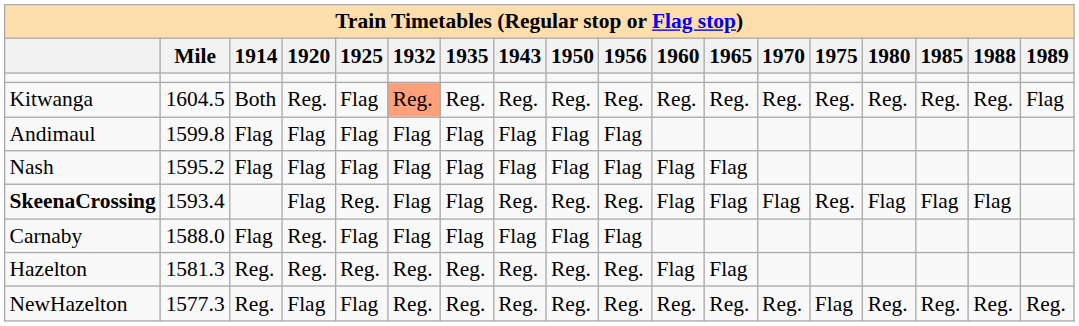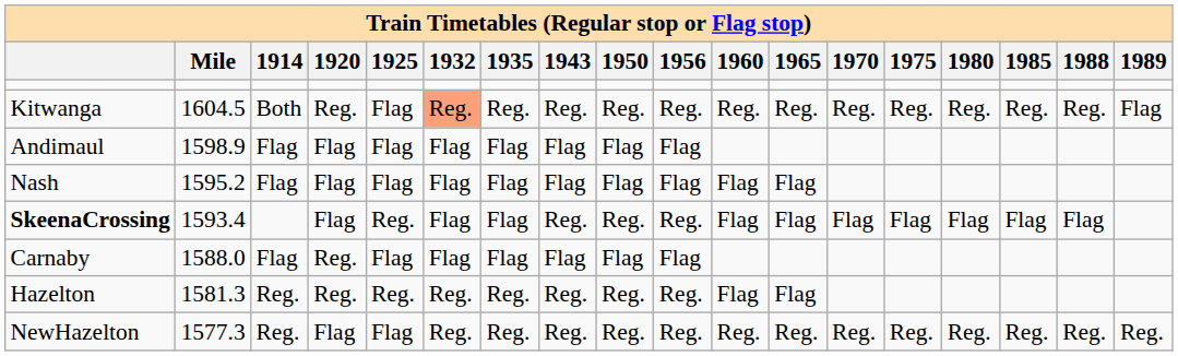Andimaul | Mile: 1599.8 -> 1598.9
SkeenaCrossing | 1975: Reg. -> Flag
NewHazelton | 1975: Flag -> Reg.
